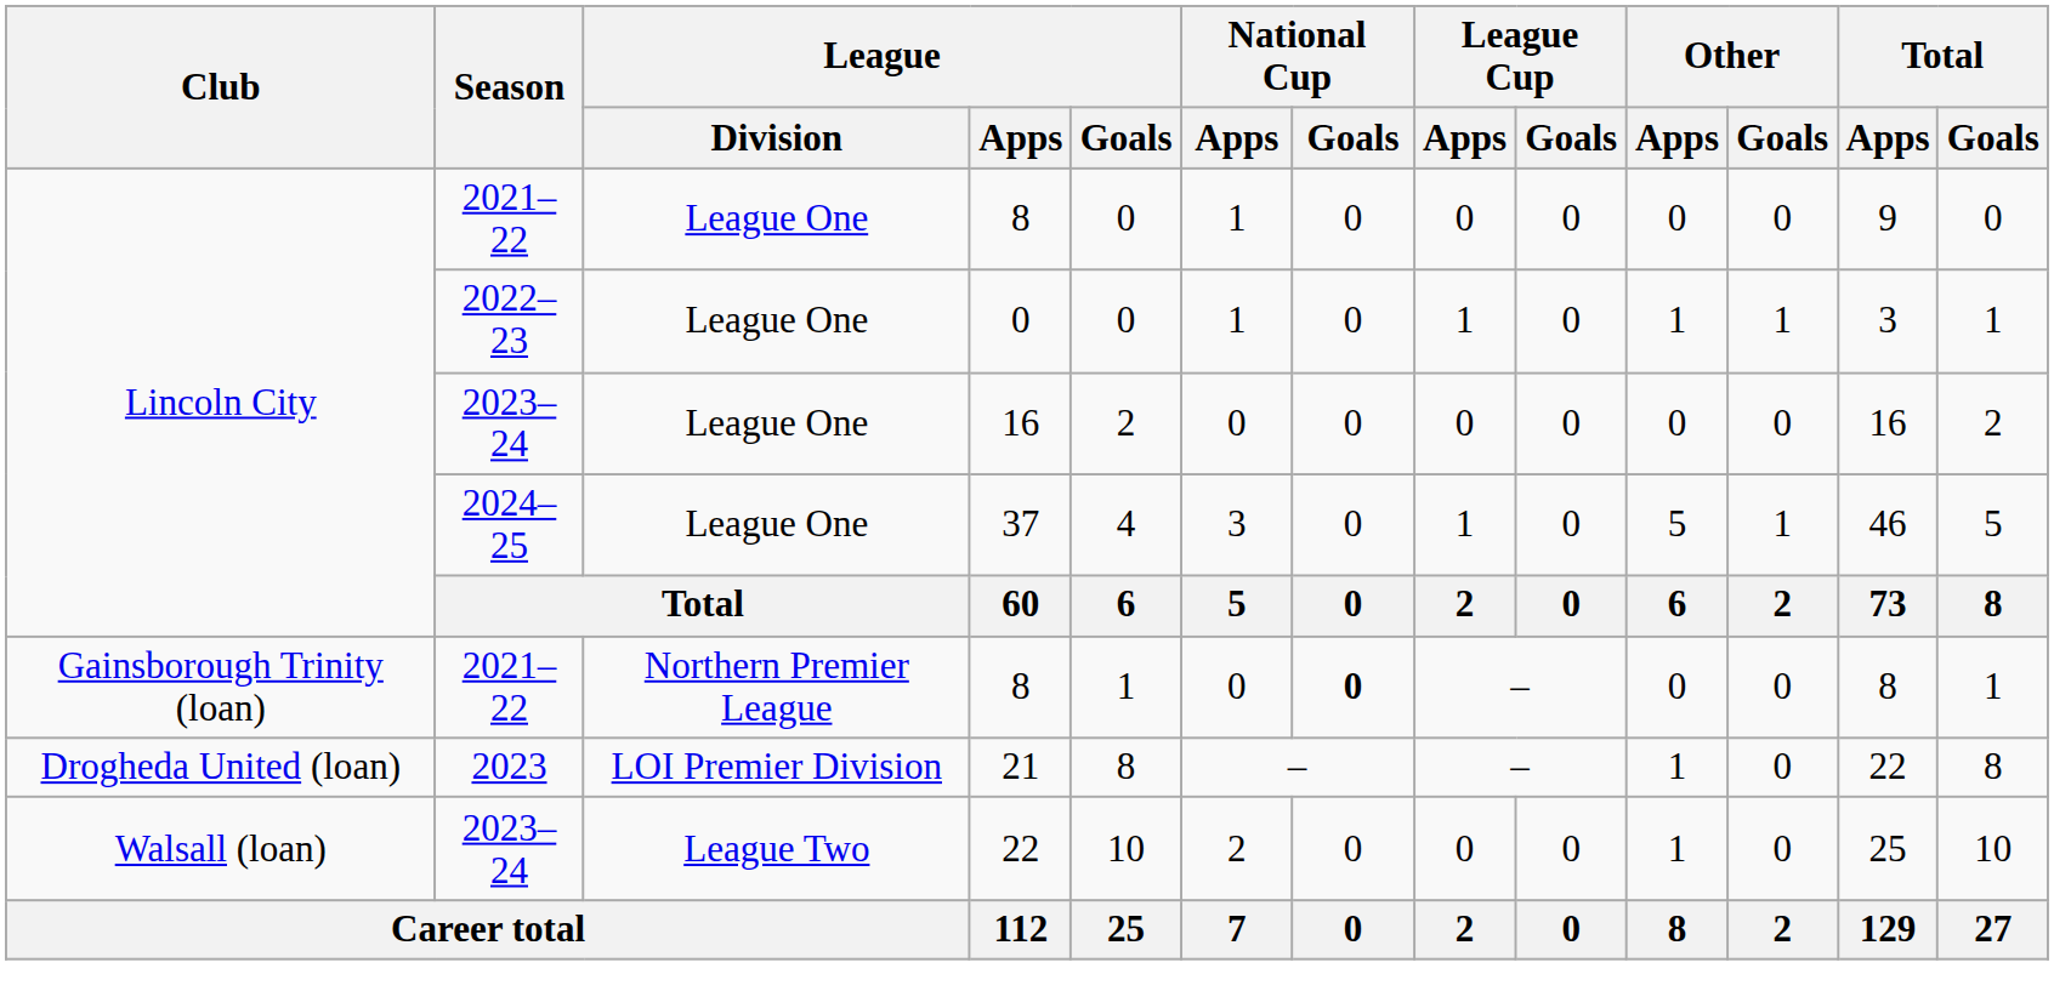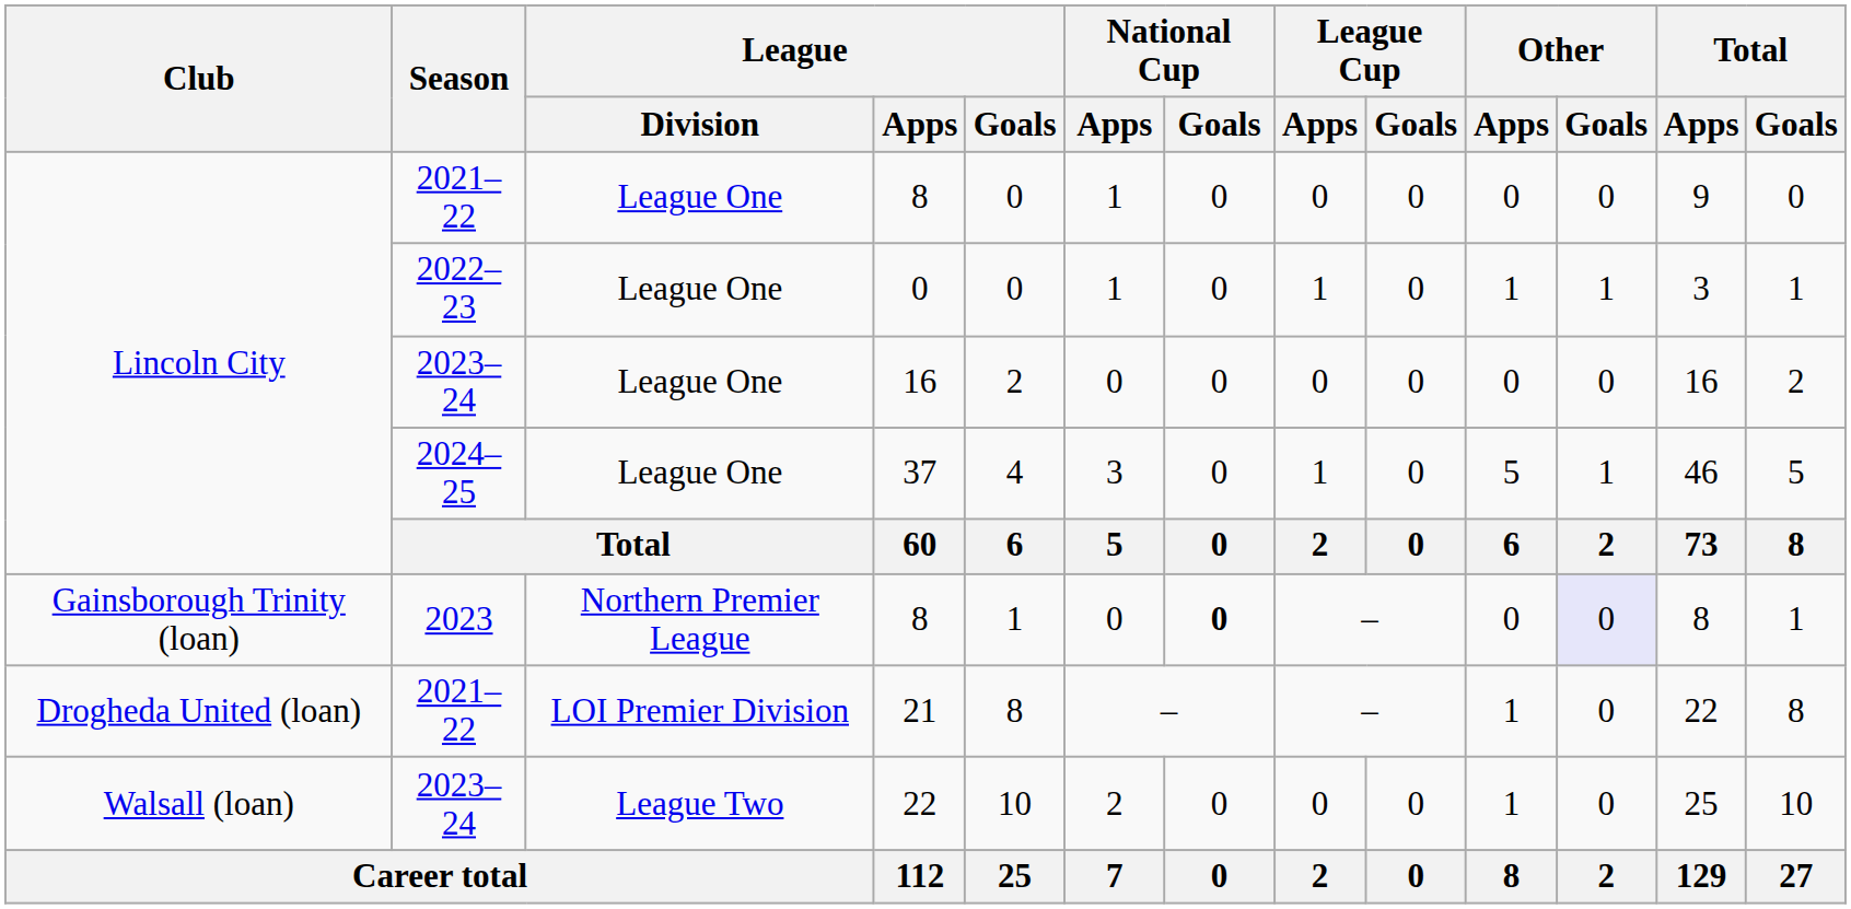Gainsborough Trinity (loan) / 8 | Season: 2021–22 -> 2023
Gainsborough Trinity (loan) / 8 | Other / Goals: no background -> lavender background
21 | Season: 2023 -> 2021–22
